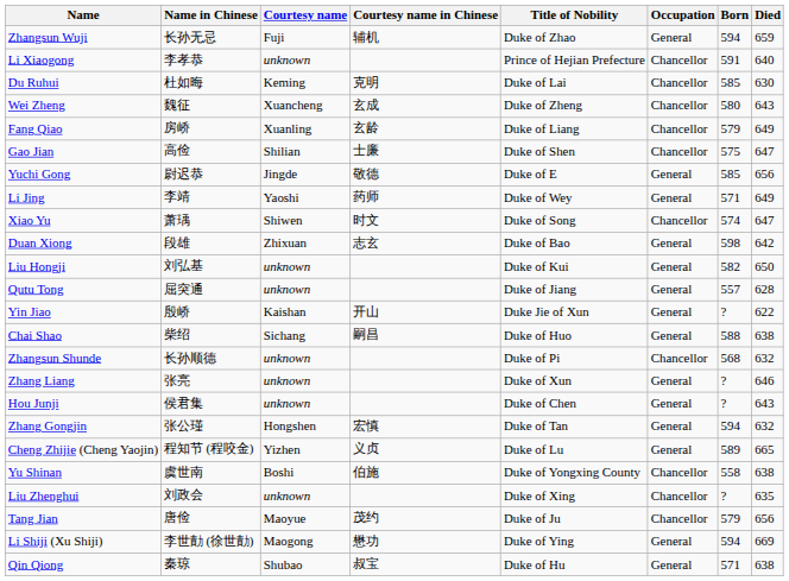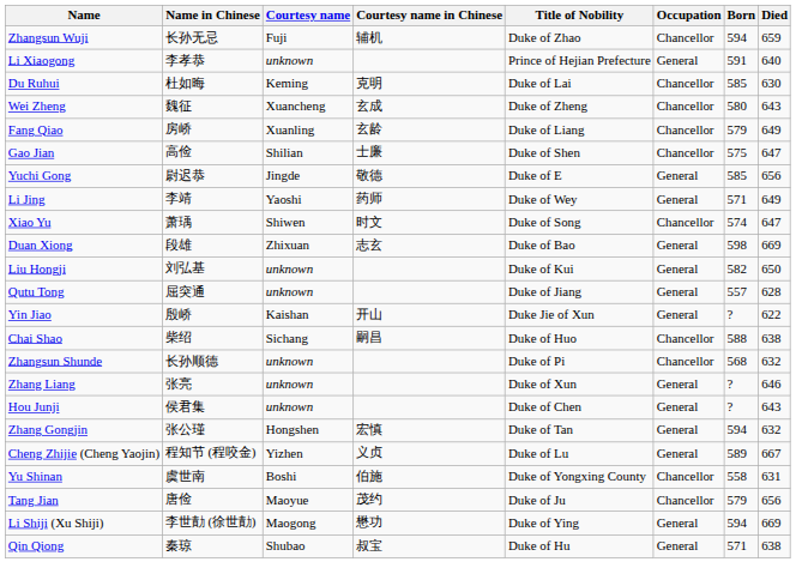Zhangsun Wuji | Occupation: General -> Chancellor
Li Xiaogong | Occupation: Chancellor -> General
Duan Xiong | Died: 642 -> 669
Chai Shao | Occupation: General -> Chancellor
Cheng Zhijie (Cheng Yaojin) | Died: 665 -> 667
Yu Shinan | Died: 638 -> 631
- row: Liu Zhenghui | 刘政会 | unknown | Duke of Xing | Chancellor | ? | 635
